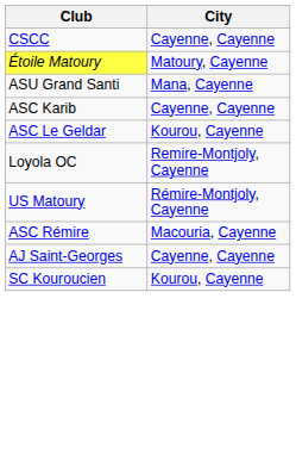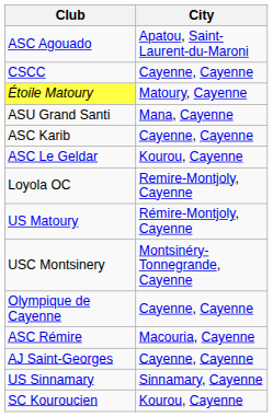+ row: ASC Agouado | Apatou, Saint-Laurent-du-Maroni
+ row: USC Montsinery | Montsinéry-Tonnegrande, Cayenne
+ row: Olympique de Cayenne | Cayenne, Cayenne
+ row: US Sinnamary | Sinnamary, Cayenne
